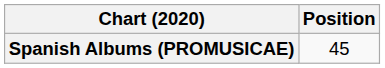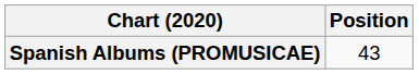Spanish Albums (PROMUSICAE) | Position: 45 -> 43
